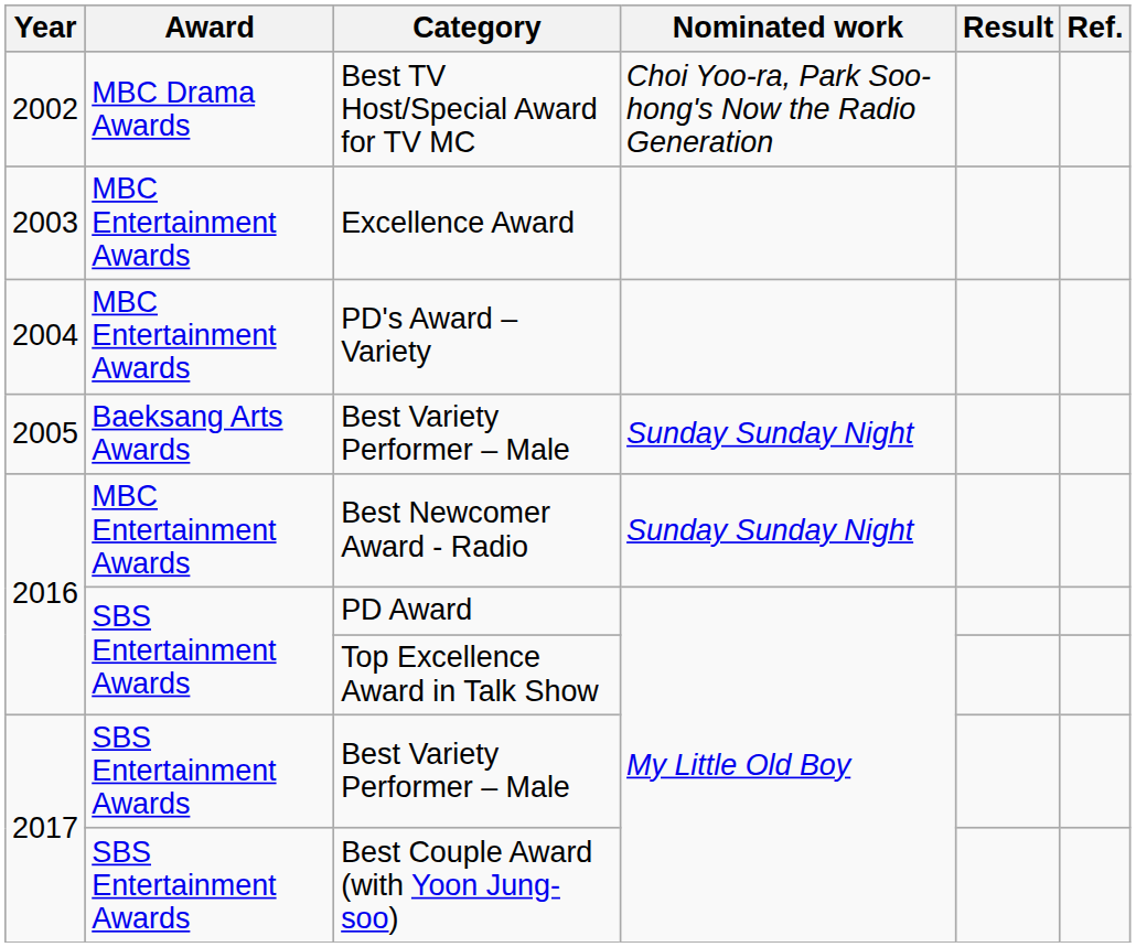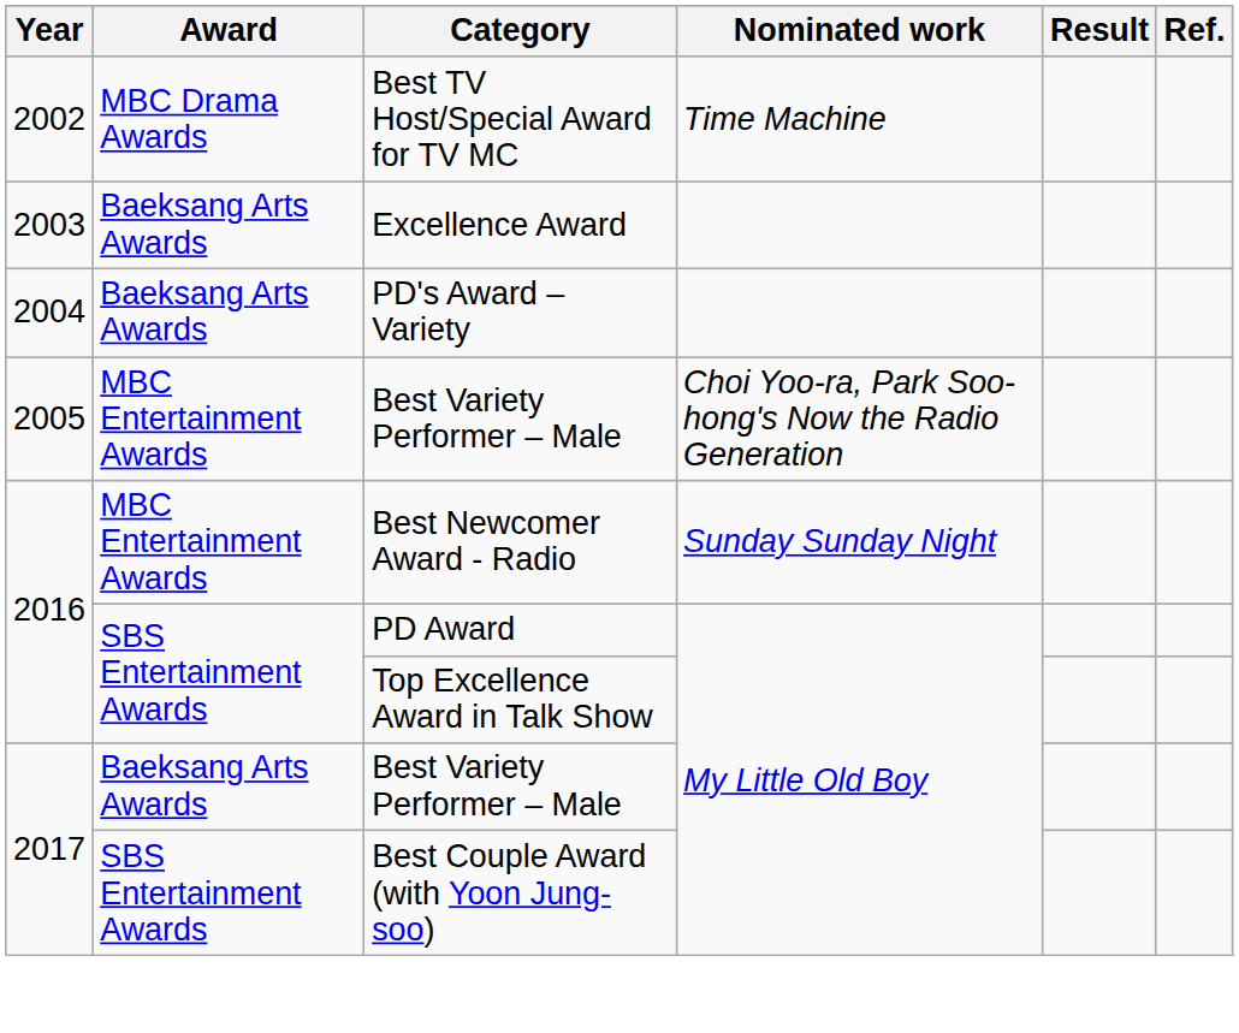Best TV Host/Special Award for TV MC | Nominated work: Choi Yoo-ra, Park Soo-hong's Now the Radio Generation -> Time Machine
Excellence Award | Award: MBC Entertainment Awards -> Baeksang Arts Awards
PD's Award – Variety | Award: MBC Entertainment Awards -> Baeksang Arts Awards
2005 / Best Variety Performer – Male | Award: Baeksang Arts Awards -> MBC Entertainment Awards
2005 / Best Variety Performer – Male | Nominated work: Sunday Sunday Night -> Choi Yoo-ra, Park Soo-hong's Now the Radio Generation
2017 / Best Variety Performer – Male | Award: SBS Entertainment Awards -> Baeksang Arts Awards
